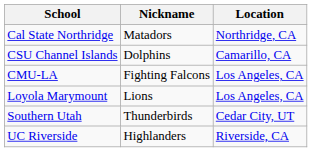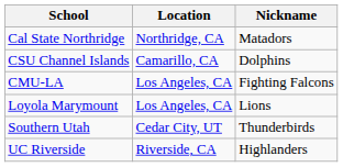columns swapped: Nickname <-> Location
